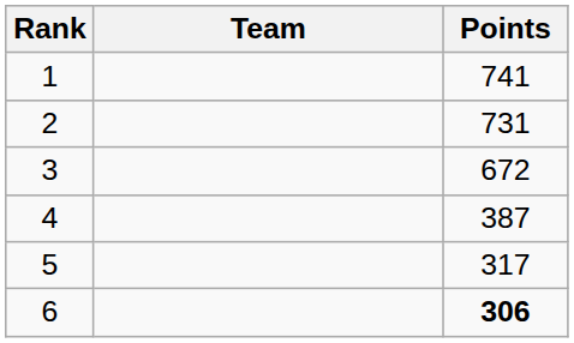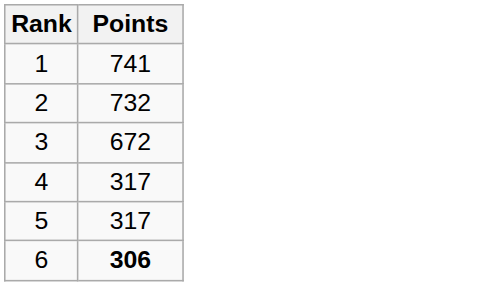- column: Team
2 | Points: 731 -> 732
4 | Points: 387 -> 317
